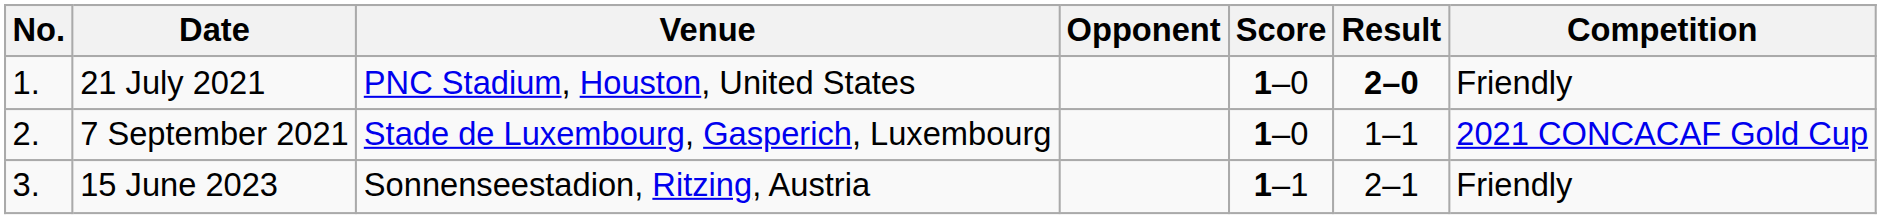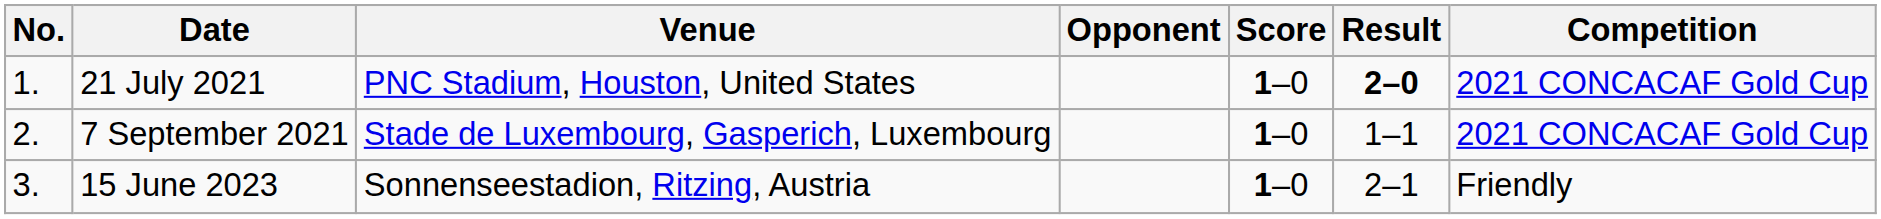21 July 2021 | Competition: Friendly -> 2021 CONCACAF Gold Cup
15 June 2023 | Score: 1–1 -> 1–0
